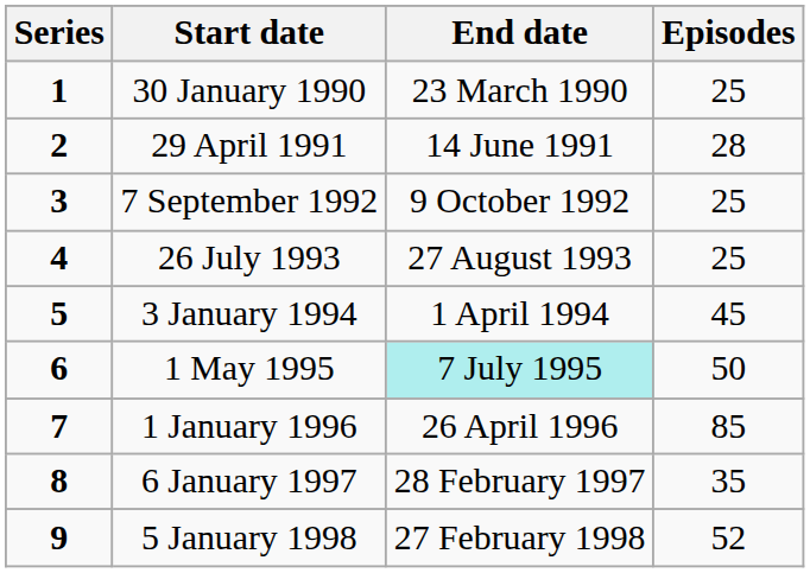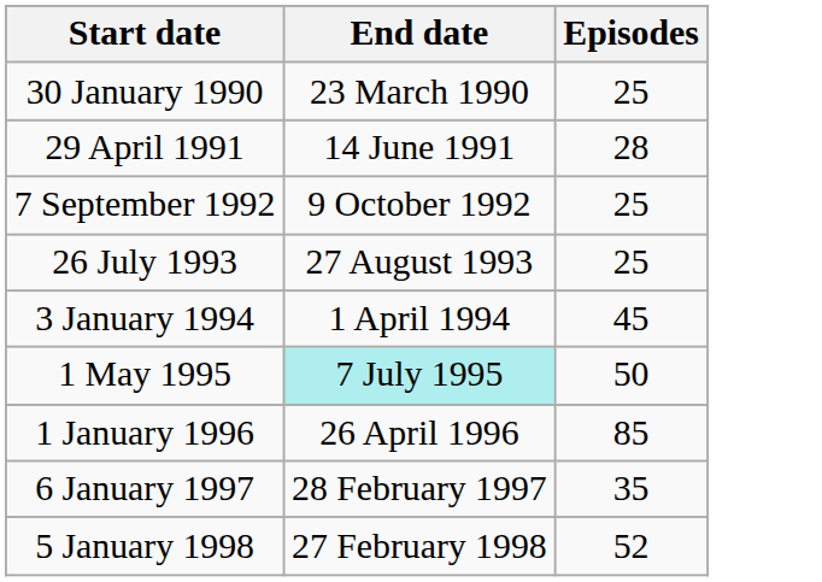- column: Series | 1 | 2 | 3 | 4 | 5 | 6 | 7 | 8 | 9
